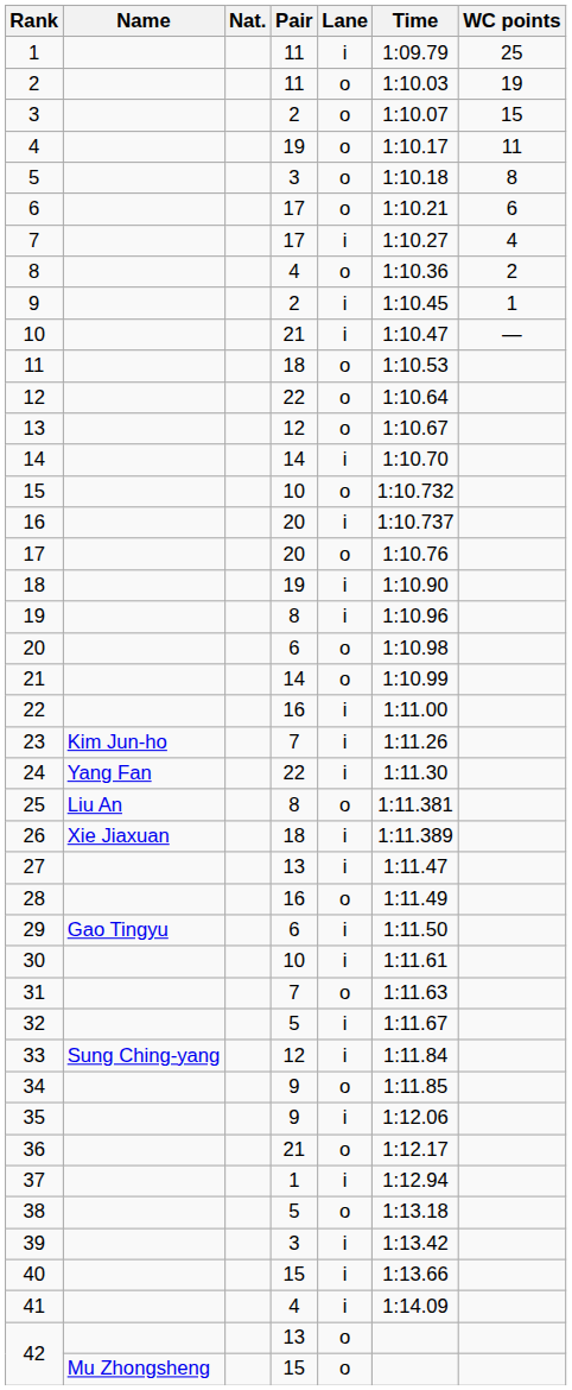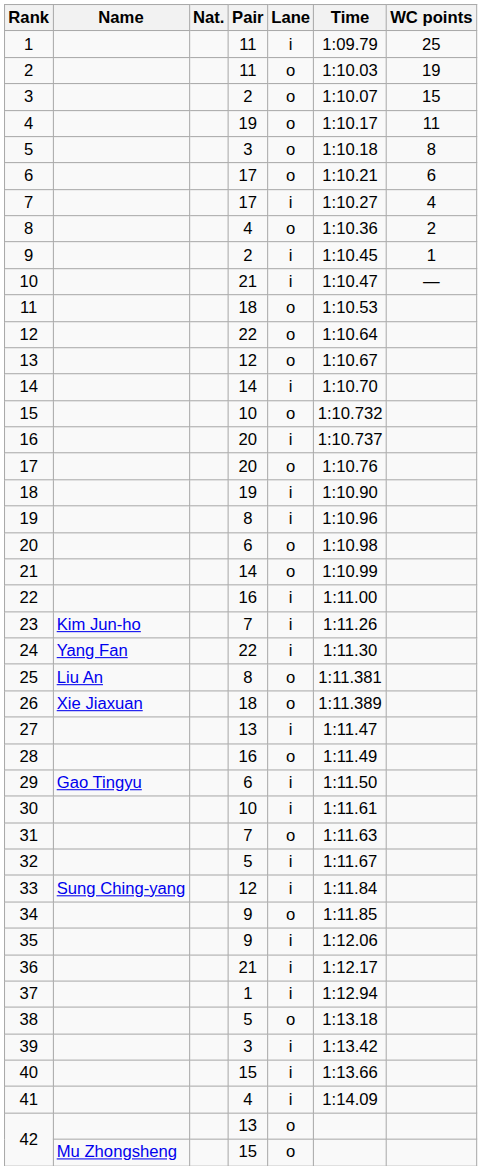26 | Lane: i -> o
36 | Lane: o -> i
